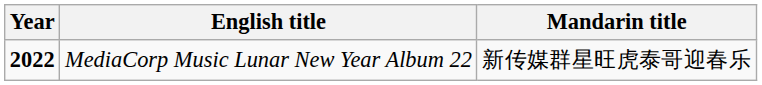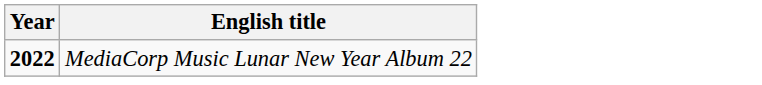- column: Mandarin title | 新传媒群星旺虎泰哥迎春乐
